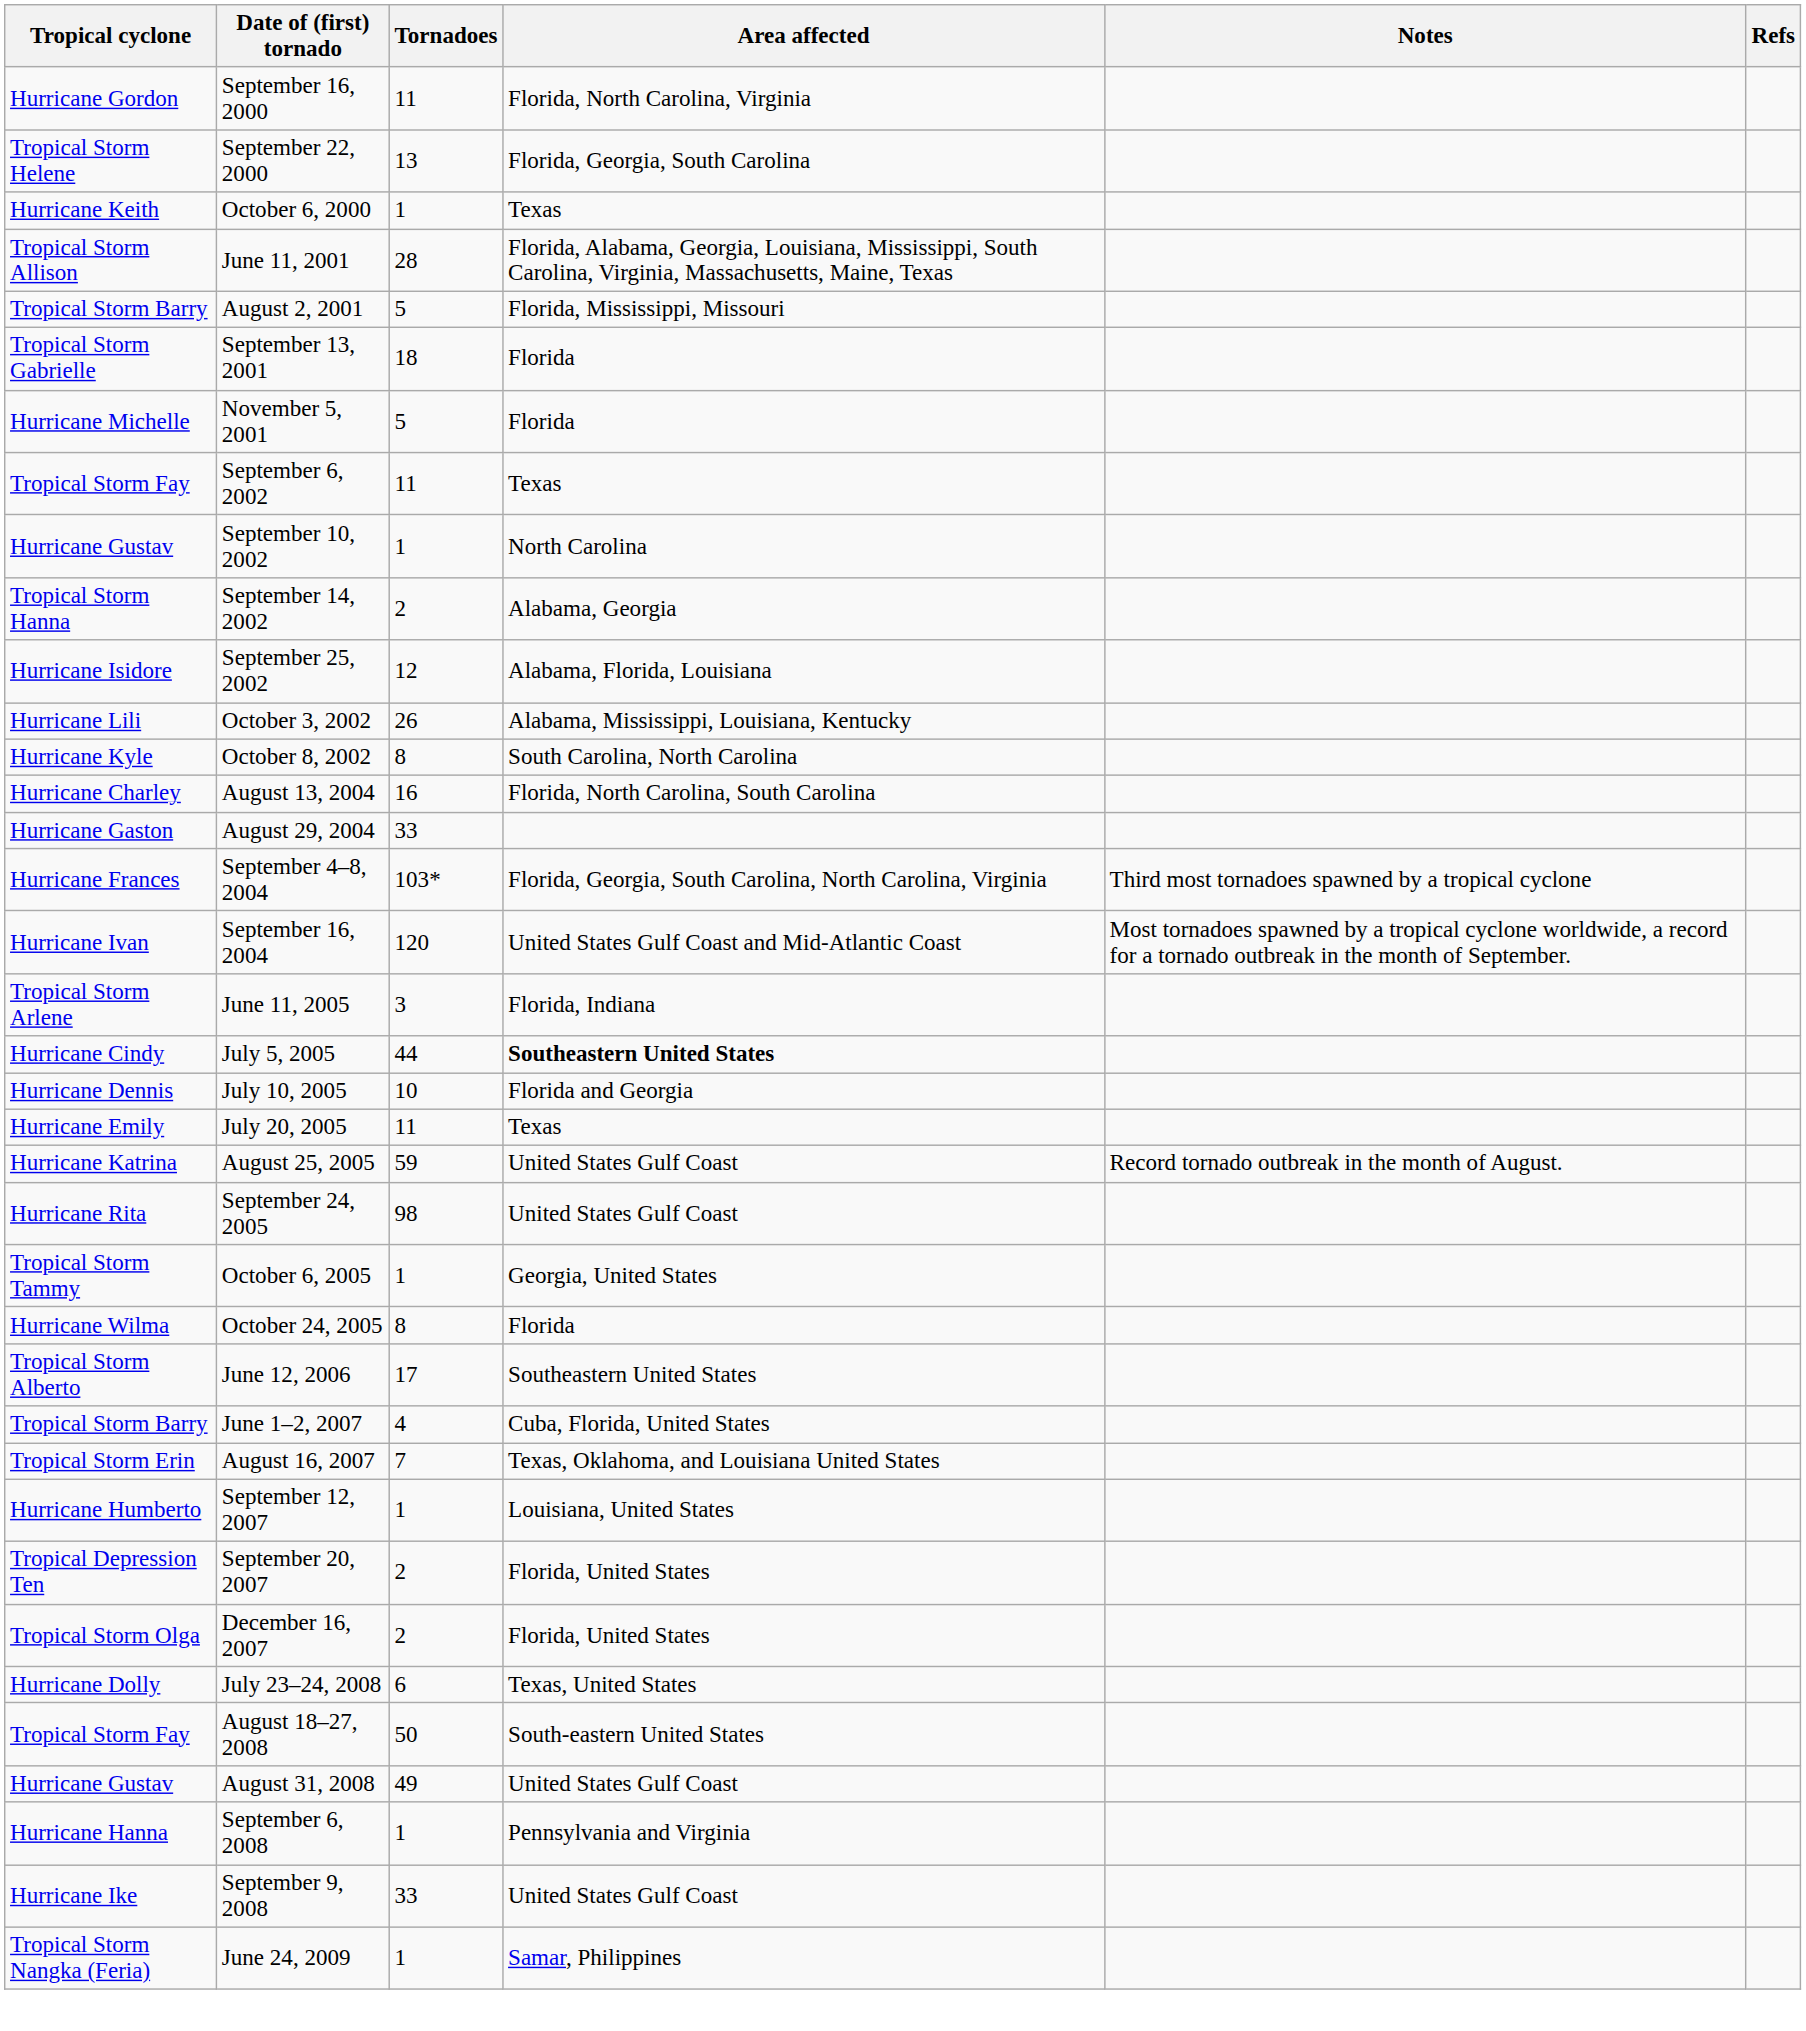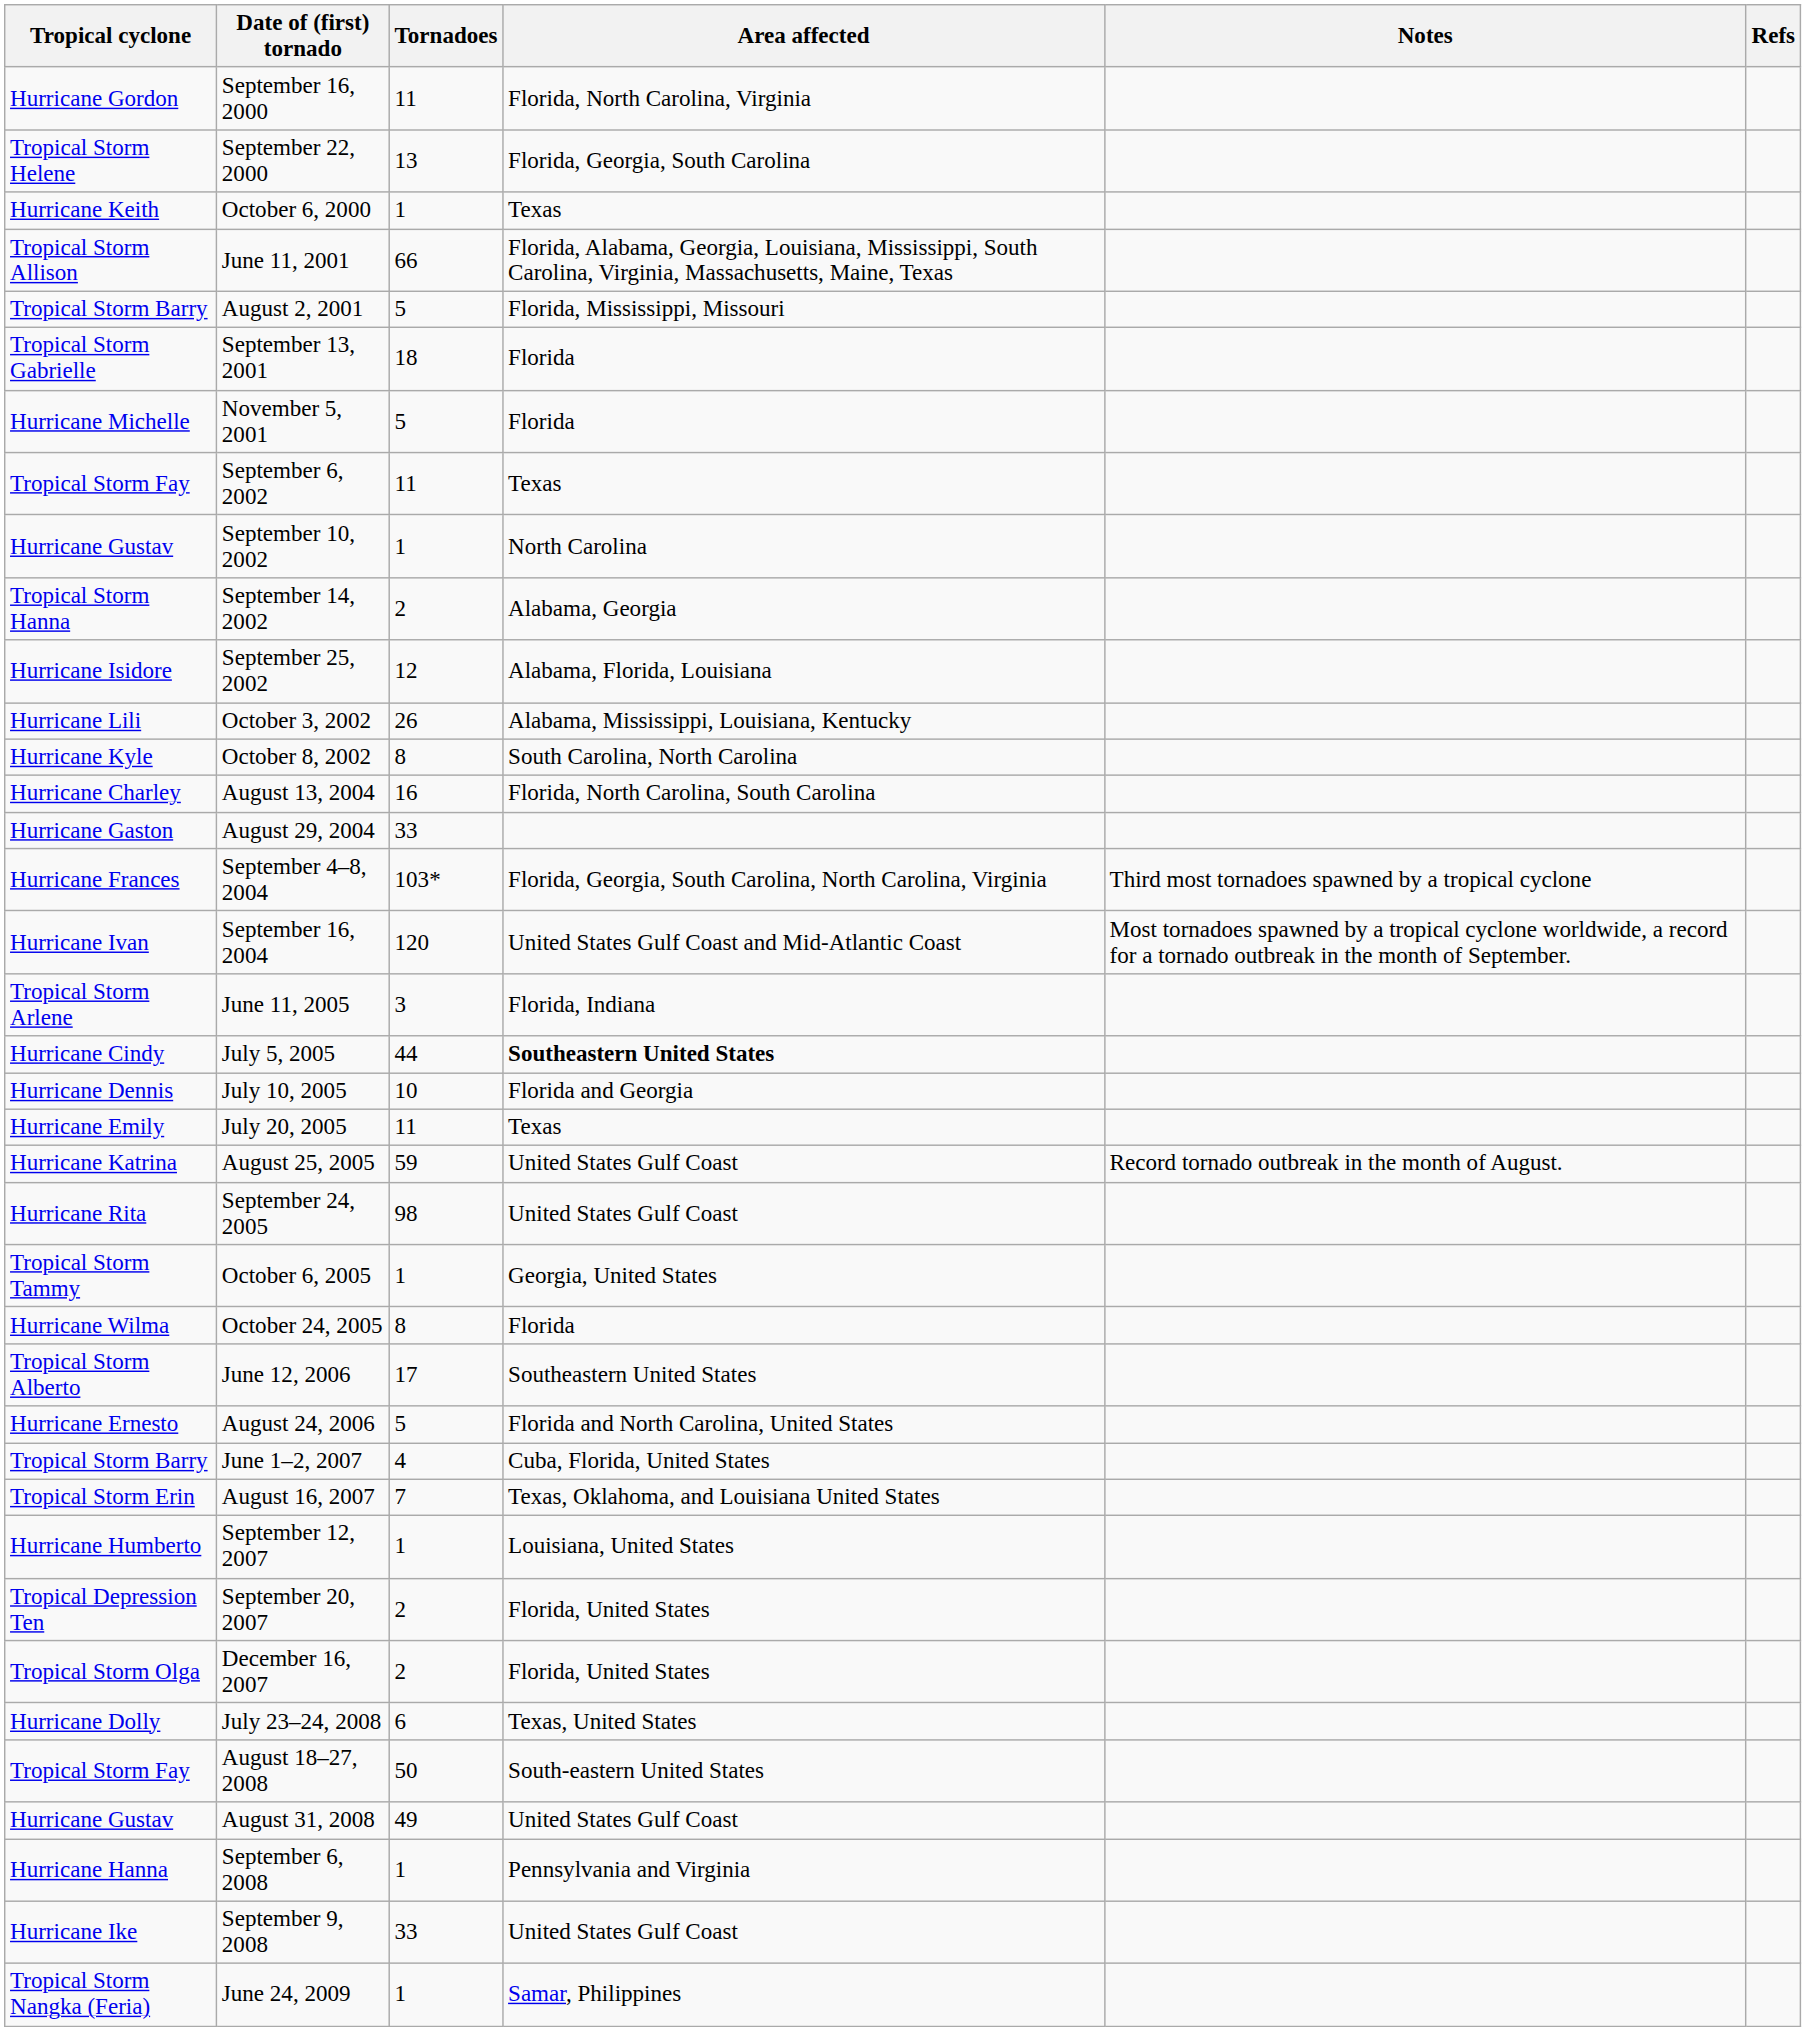June 11, 2001 | Tornadoes: 28 -> 66
+ row: Hurricane Ernesto | August 24, 2006 | 5 | Florida and North Carolina, United States
